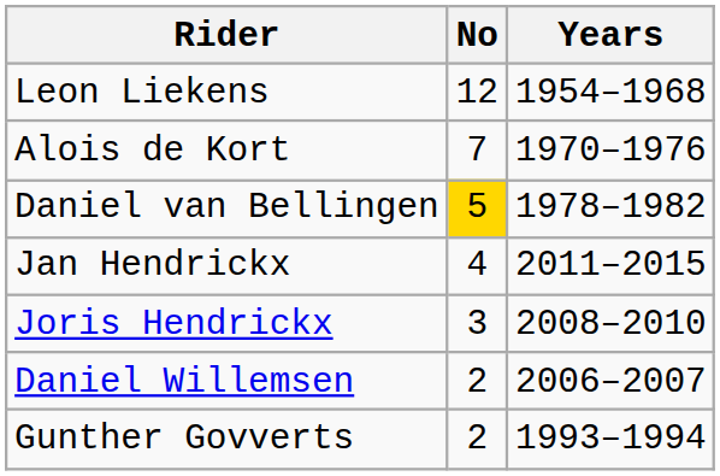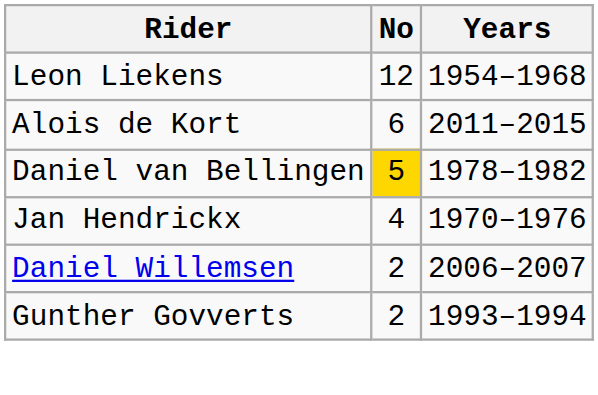Alois de Kort | No: 7 -> 6
Alois de Kort | Years: 1970–1976 -> 2011–2015
Jan Hendrickx | Years: 2011–2015 -> 1970–1976
- row: Joris Hendrickx | 3 | 2008–2010
